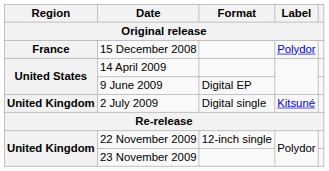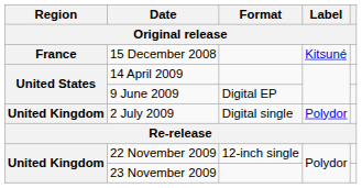15 December 2008 | Label: Polydor -> Kitsuné
2 July 2009 | Label: Kitsuné -> Polydor
